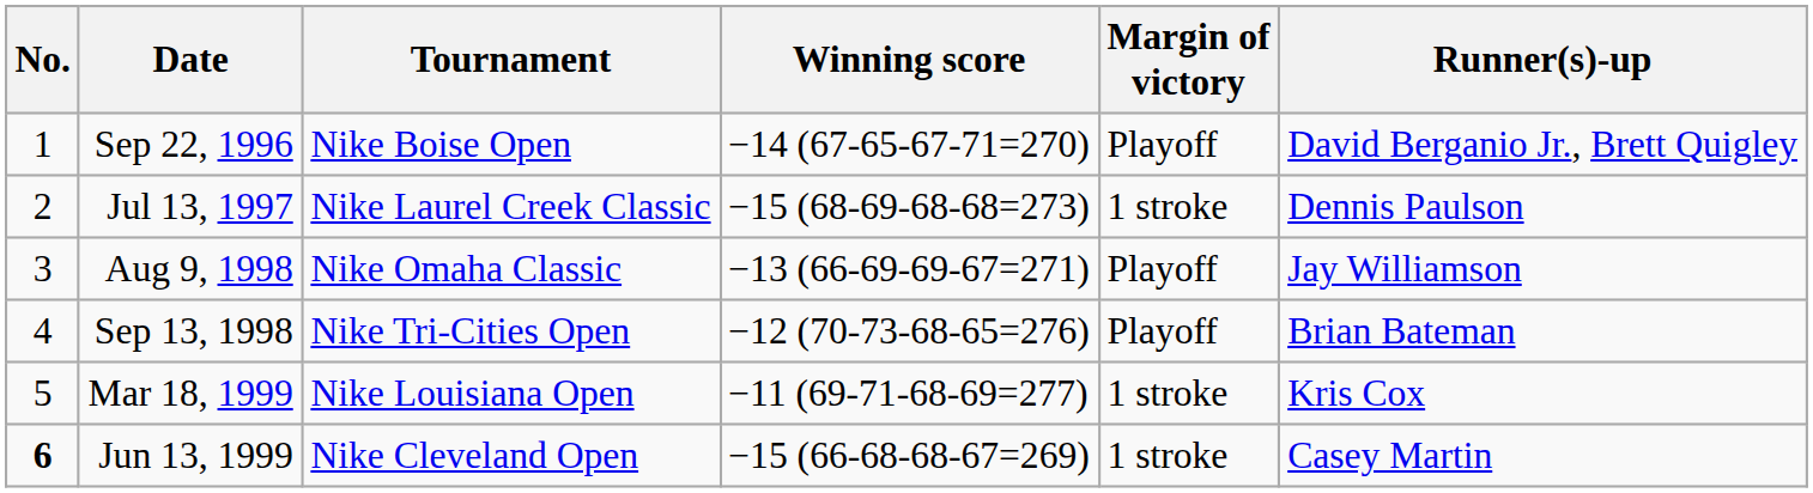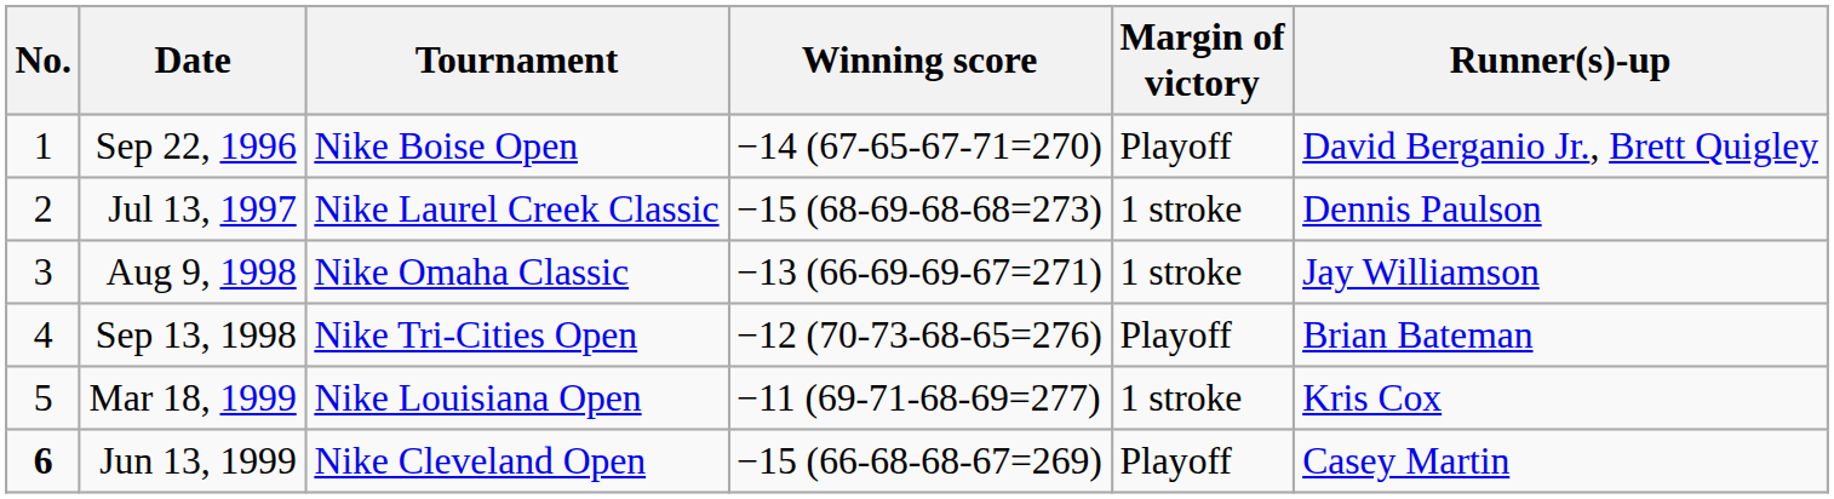Aug 9, 1998 | Margin of victory: Playoff -> 1 stroke
Jun 13, 1999 | Margin of victory: 1 stroke -> Playoff
